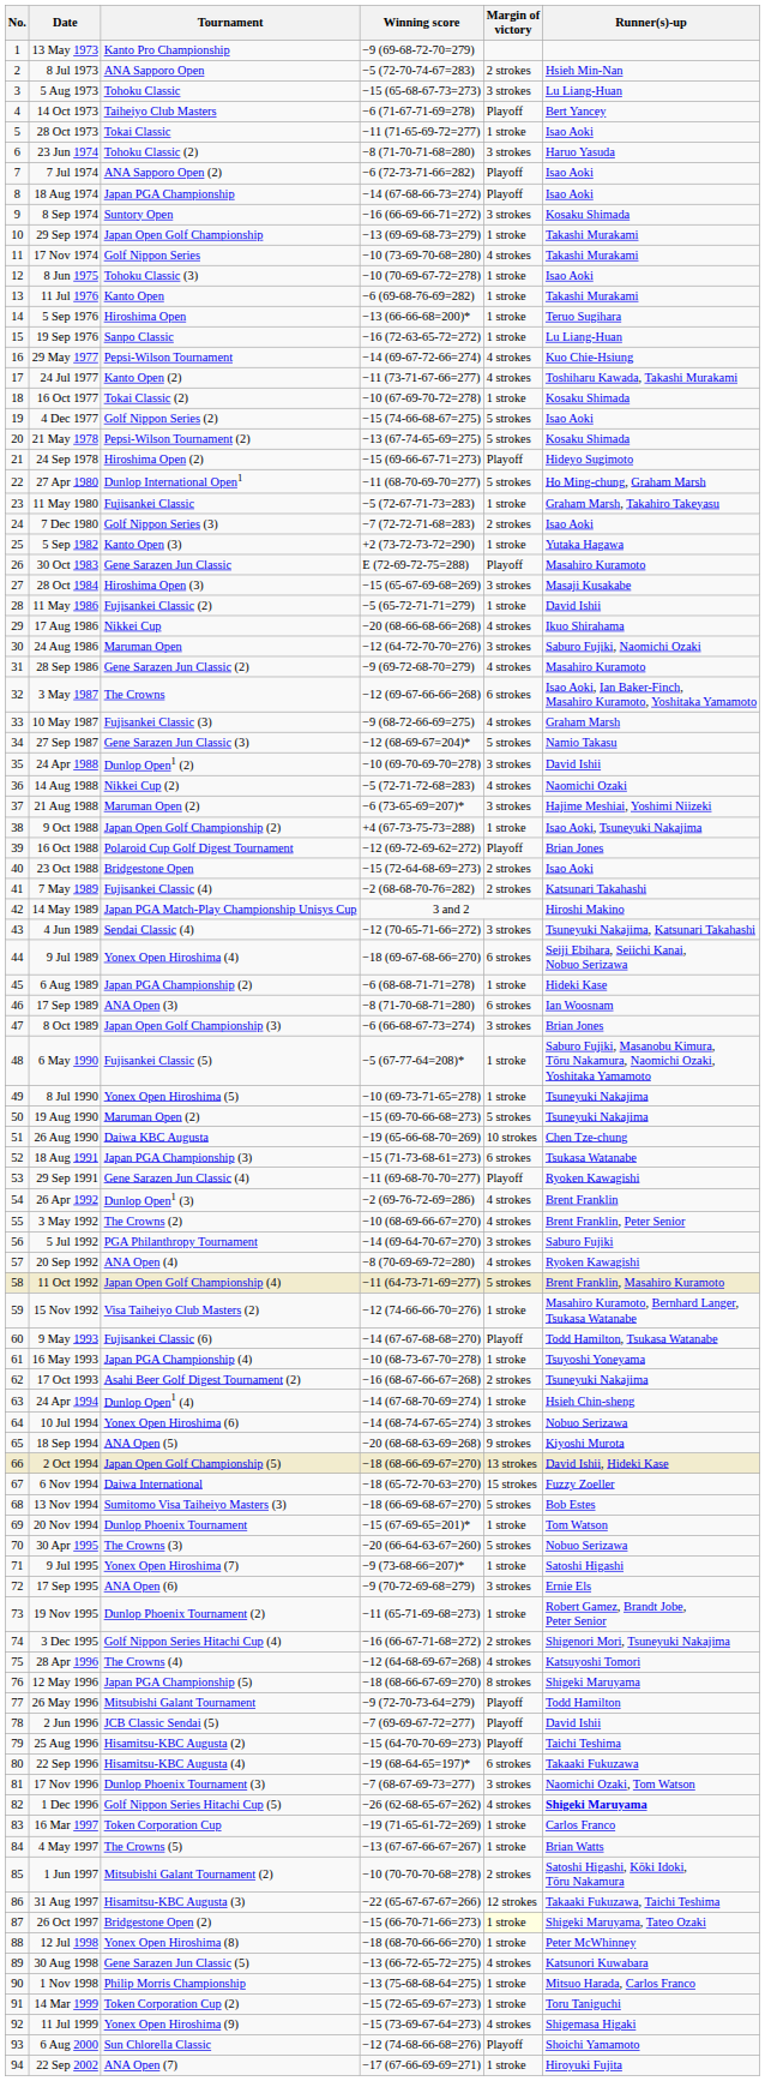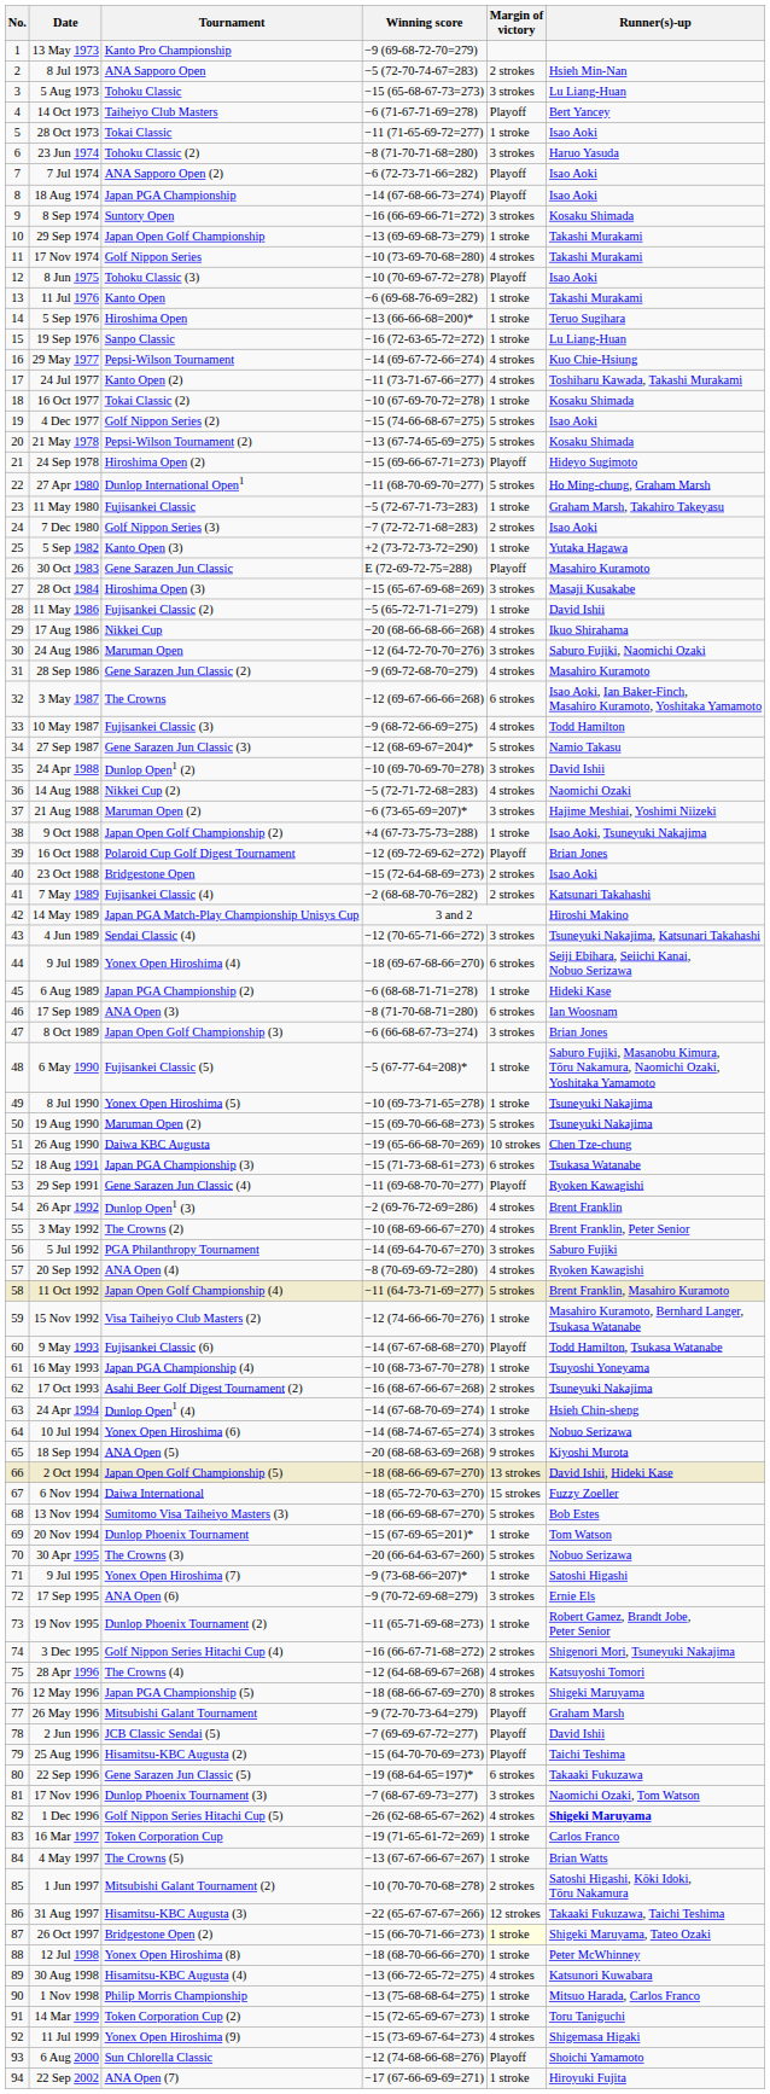8 Jun 1975 | Margin of victory: 1 stroke -> Playoff
10 May 1987 | Runner(s)-up: Graham Marsh -> Todd Hamilton
26 May 1996 | Runner(s)-up: Todd Hamilton -> Graham Marsh
22 Sep 1996 | Tournament: Hisamitsu-KBC Augusta (4) -> Gene Sarazen Jun Classic (5)
30 Aug 1998 | Tournament: Gene Sarazen Jun Classic (5) -> Hisamitsu-KBC Augusta (4)
